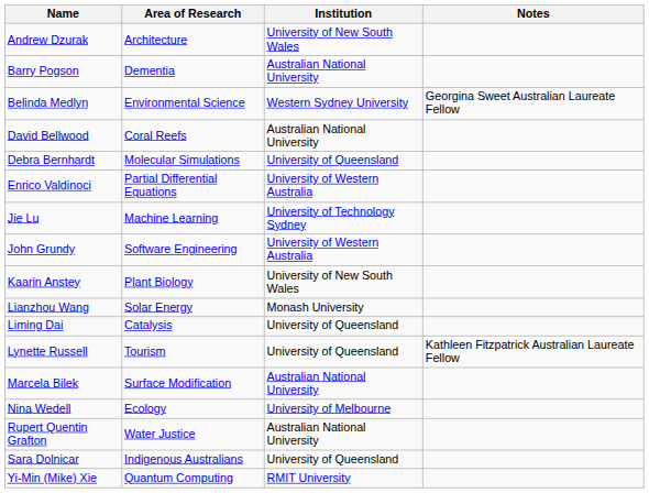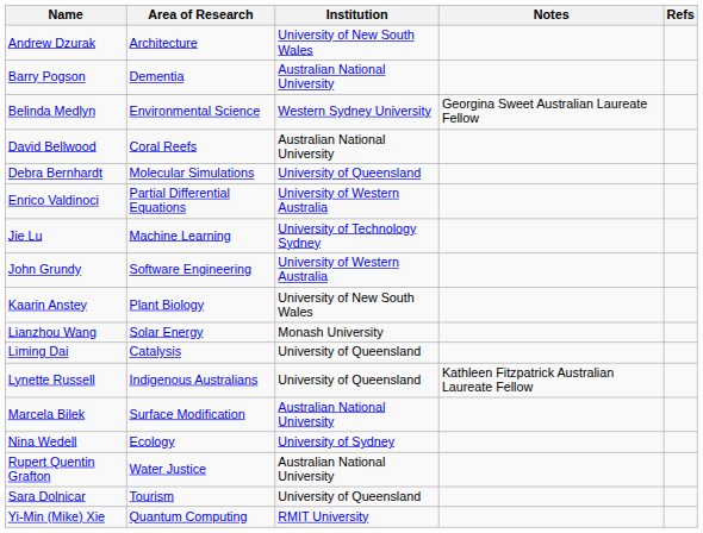+ column: Refs
Lynette Russell | Area of Research: Tourism -> Indigenous Australians
Nina Wedell | Institution: University of Melbourne -> University of Sydney
Sara Dolnicar | Area of Research: Indigenous Australians -> Tourism
